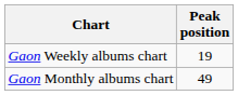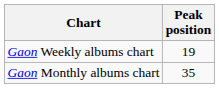Gaon Monthly albums chart | Peak position: 49 -> 35
